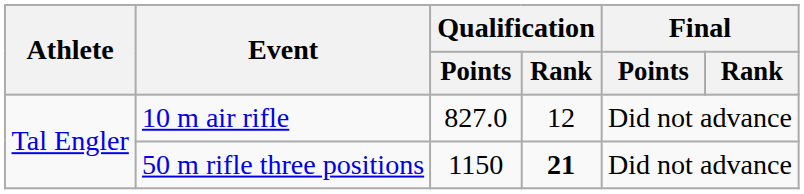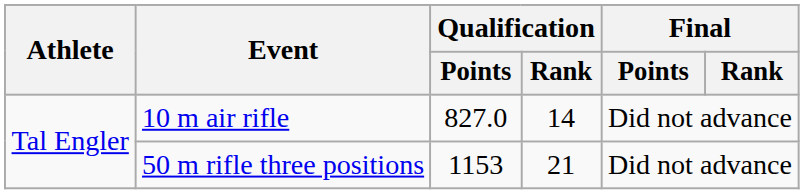10 m air rifle | Qualification / Rank: 12 -> 14
50 m rifle three positions | Qualification / Points: 1150 -> 1153
50 m rifle three positions | Qualification / Rank: bold -> normal
